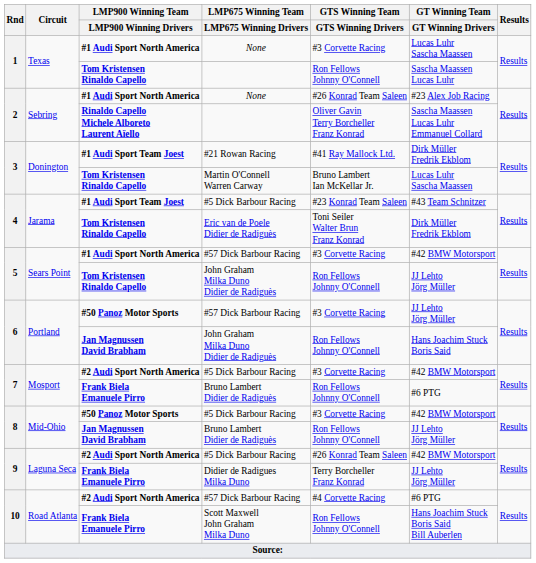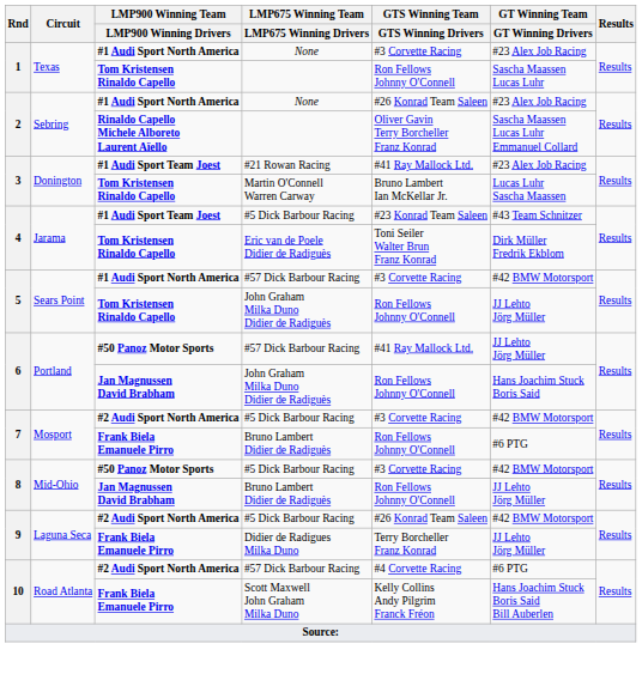1 / None | GT Winning Team / GT Winning Drivers: Lucas Luhr Sascha Maassen -> #23 Alex Job Racing
#21 Rowan Racing | GT Winning Team / GT Winning Drivers: Dirk Müller Fredrik Ekblom -> #23 Alex Job Racing
6 / #57 Dick Barbour Racing | GTS Winning Team / GTS Winning Drivers: #3 Corvette Racing -> #41 Ray Mallock Ltd.
Scott Maxwell John Graham Milka Duno | GTS Winning Team / GTS Winning Drivers: Ron Fellows Johnny O'Connell -> Kelly Collins Andy Pilgrim Franck Fréon
